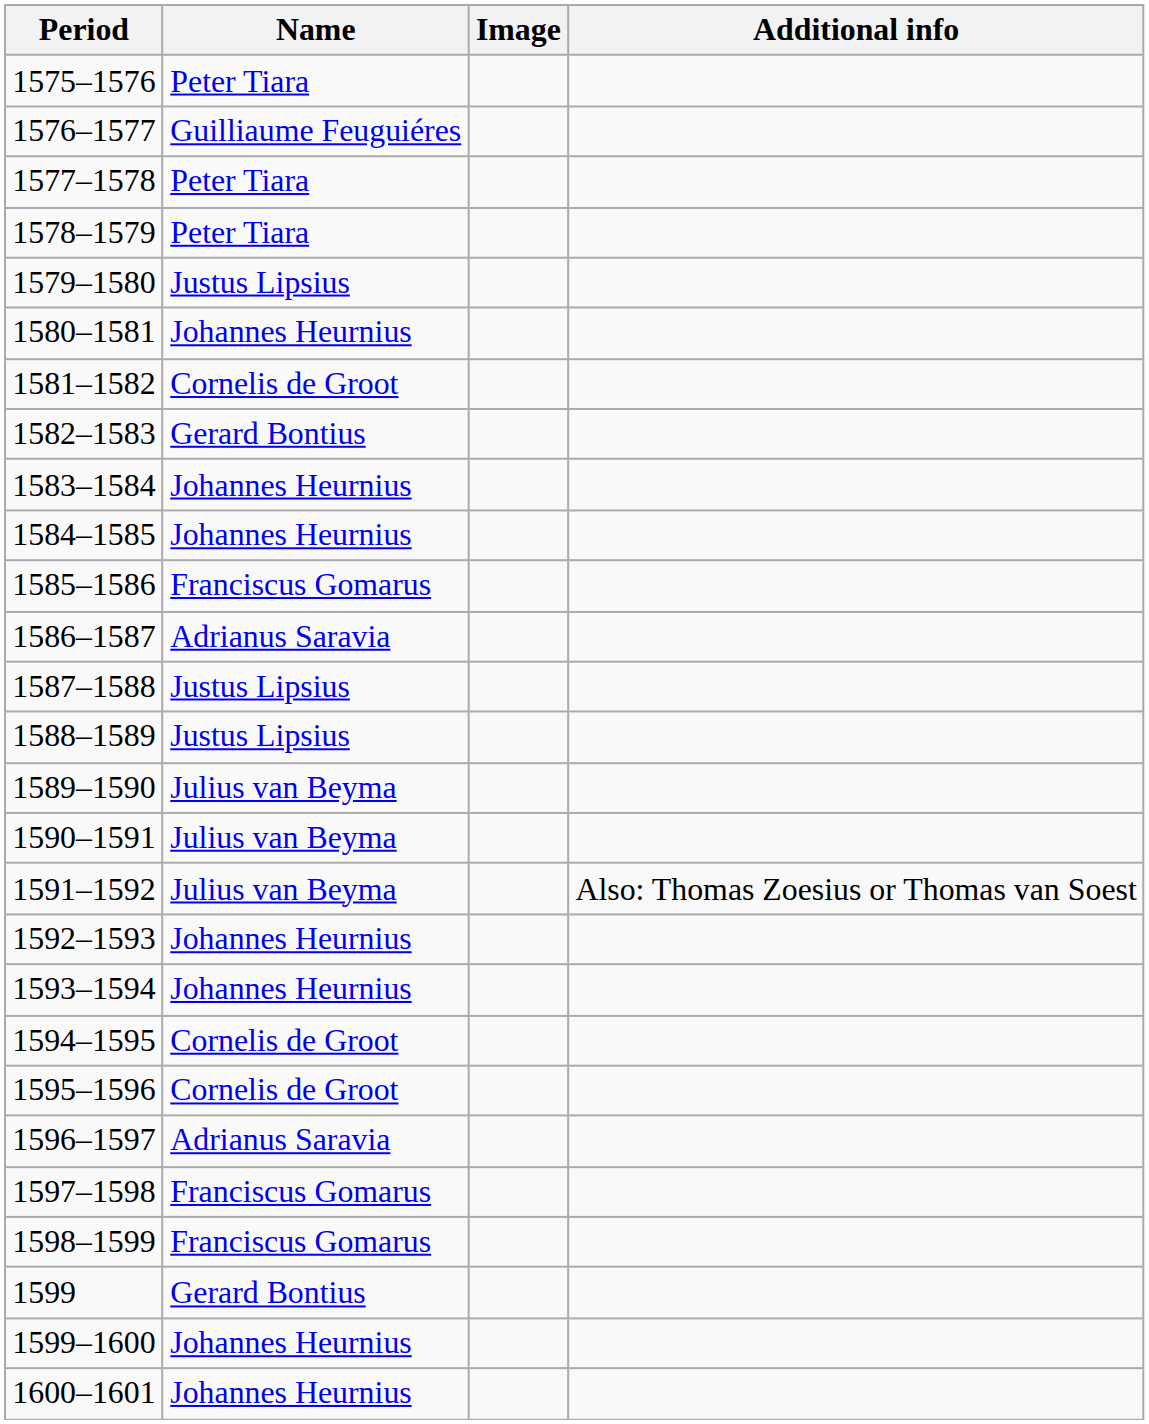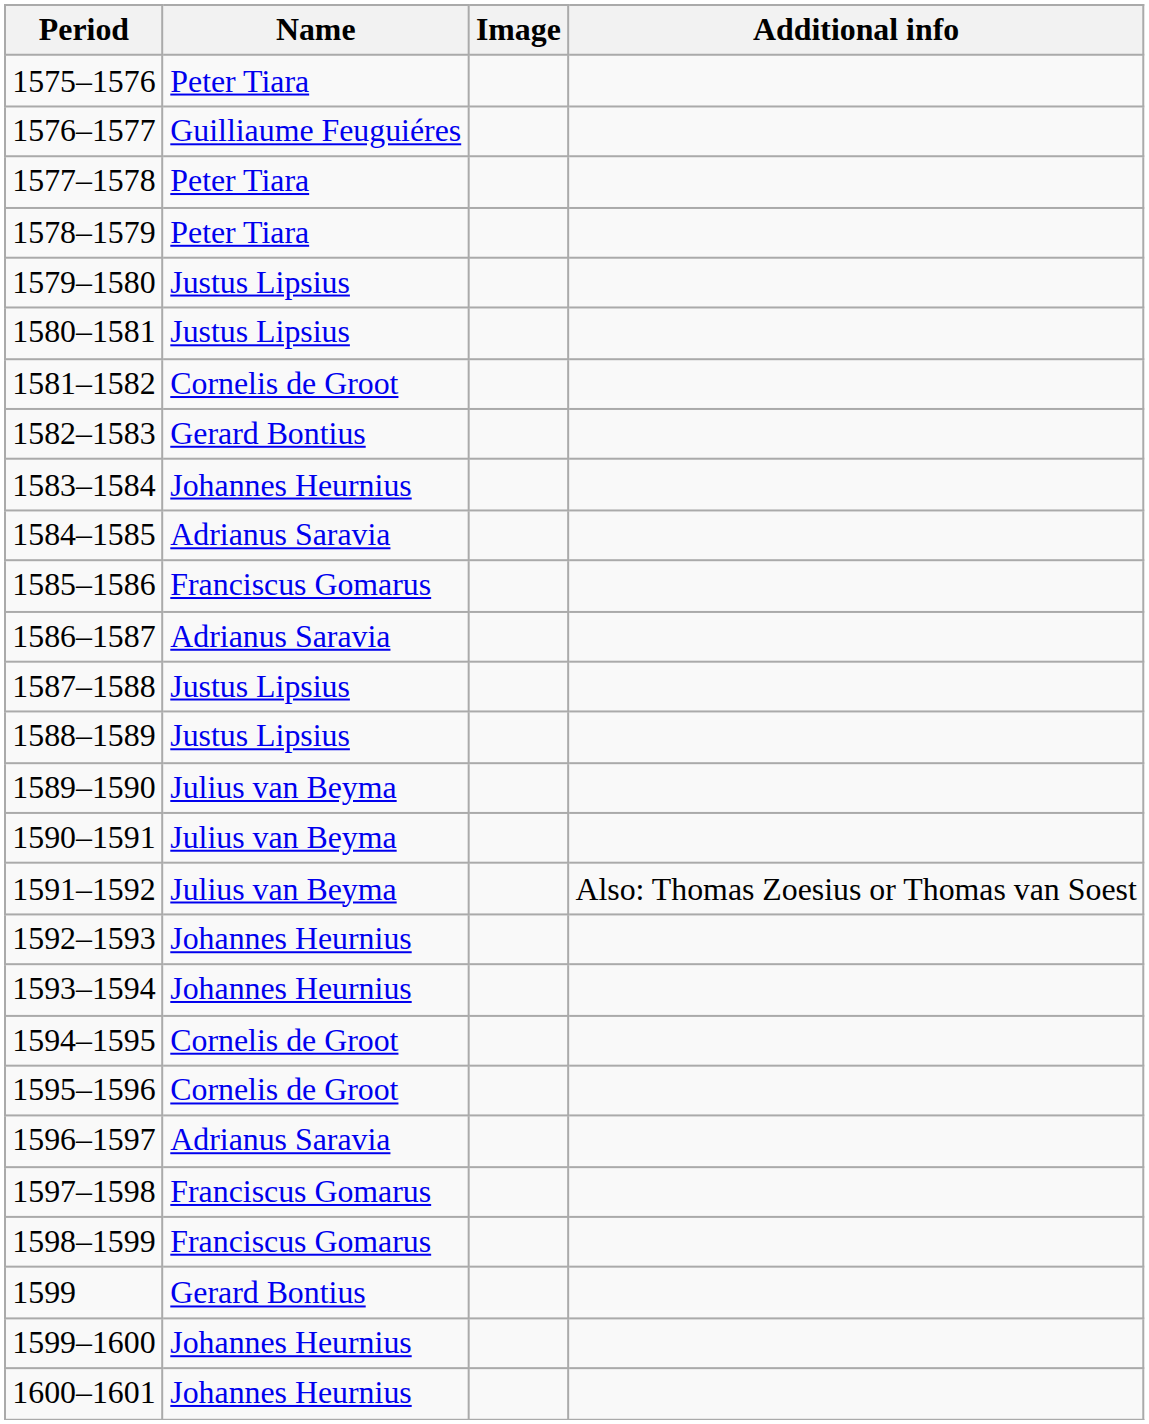1580–1581 | Name: Johannes Heurnius -> Justus Lipsius
1584–1585 | Name: Johannes Heurnius -> Adrianus Saravia
